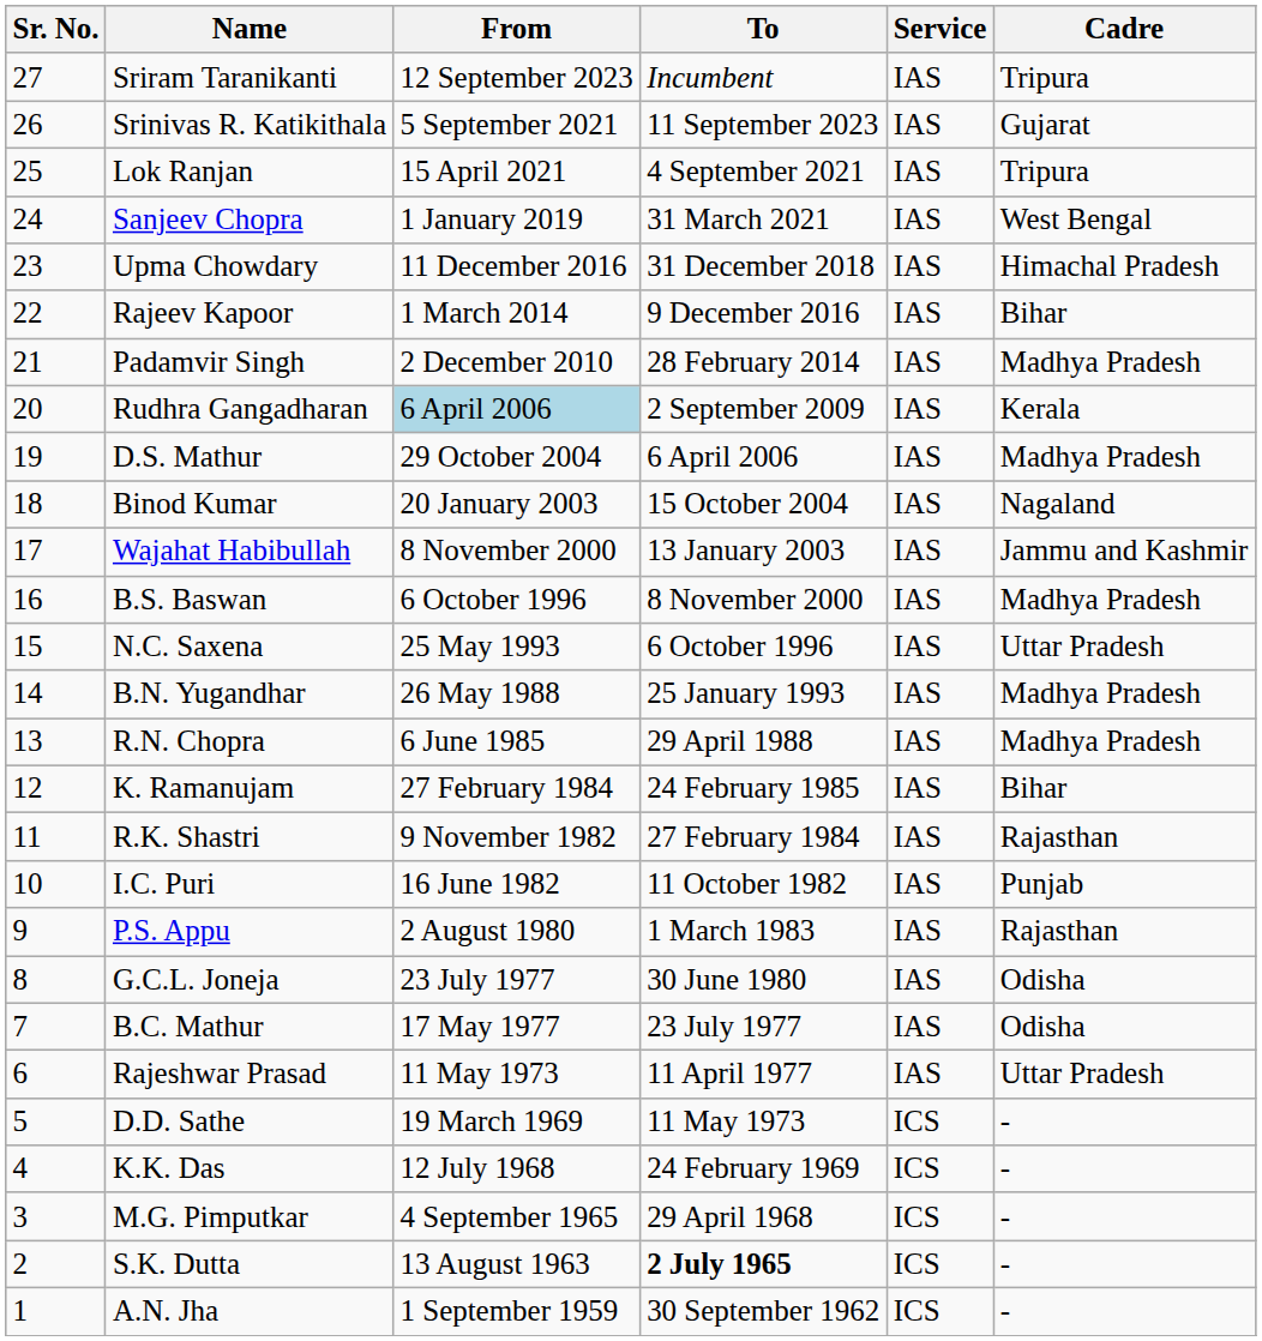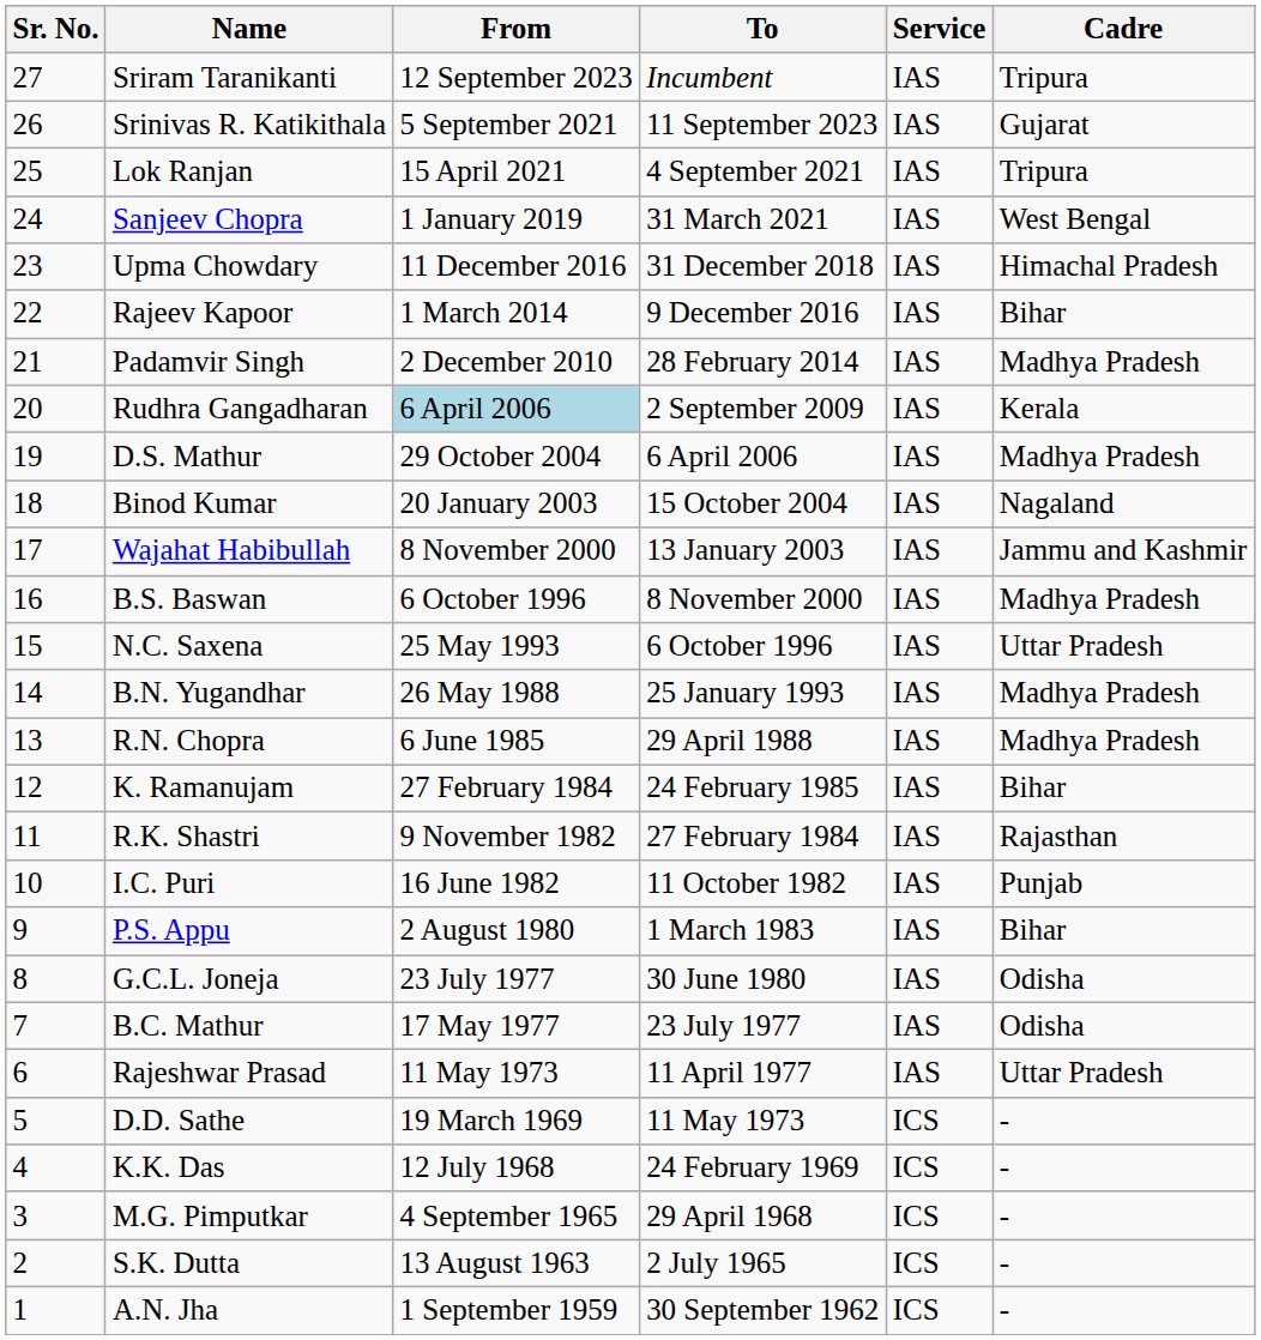P.S. Appu | Cadre: Rajasthan -> Bihar
S.K. Dutta | To: bold -> normal
